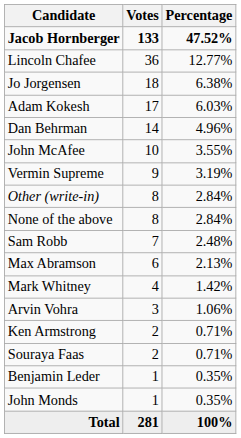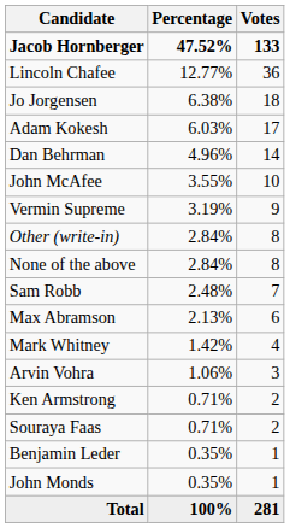columns swapped: Votes <-> Percentage
